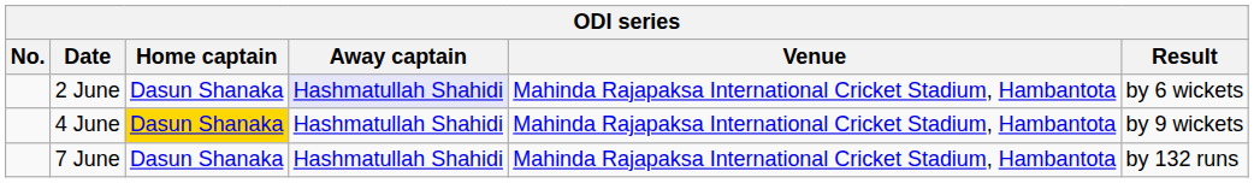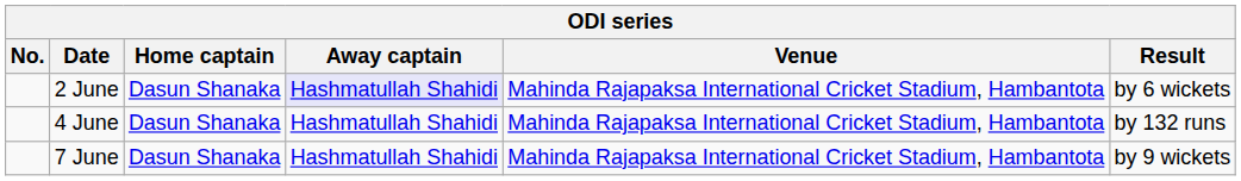4 June | Home captain: gold background -> no background
4 June | Result: by 9 wickets -> by 132 runs
7 June | Result: by 132 runs -> by 9 wickets
